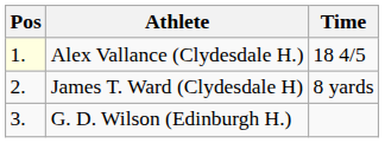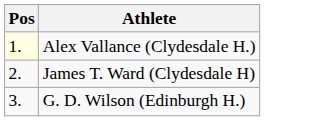- column: Time | 18 4/5 | 8 yards
